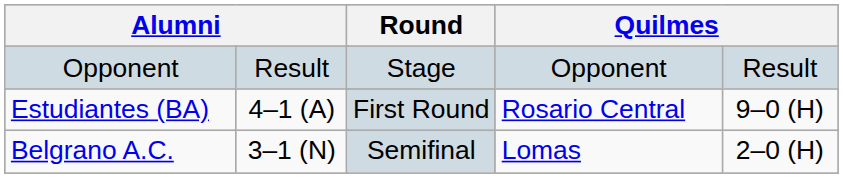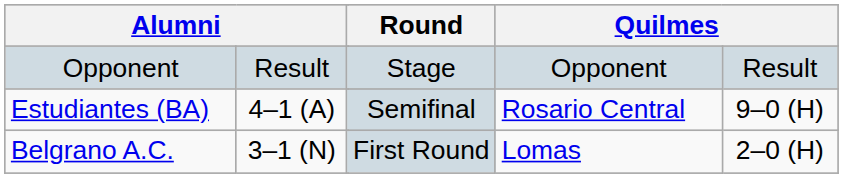Estudiantes (BA) | Round: First Round -> Semifinal
Belgrano A.C. | Round: Semifinal -> First Round
